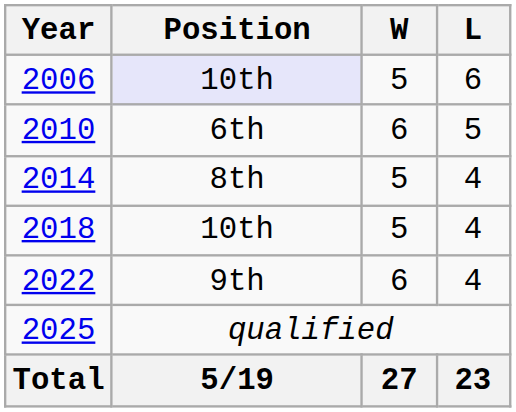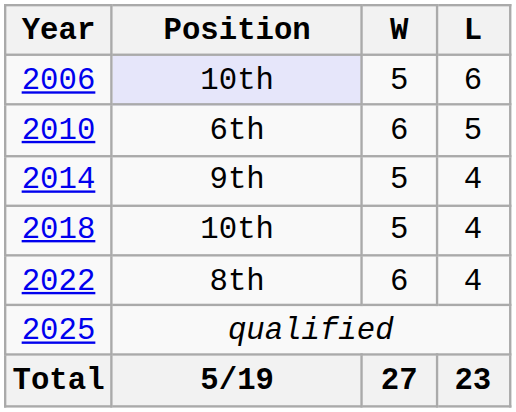2014 | Position: 8th -> 9th
2022 | Position: 9th -> 8th
